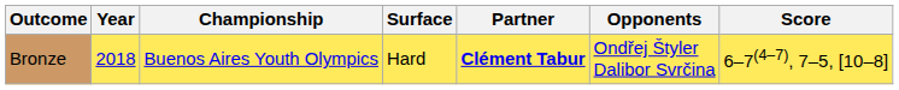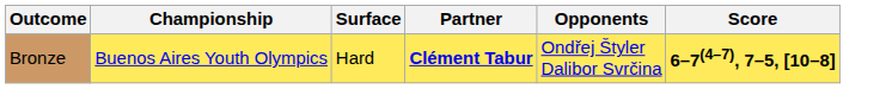- column: Year | 2018
Bronze | Score: normal -> bold
